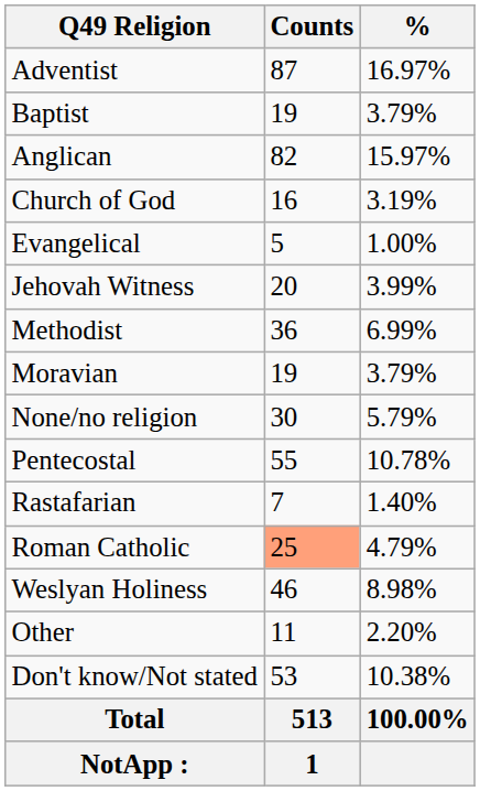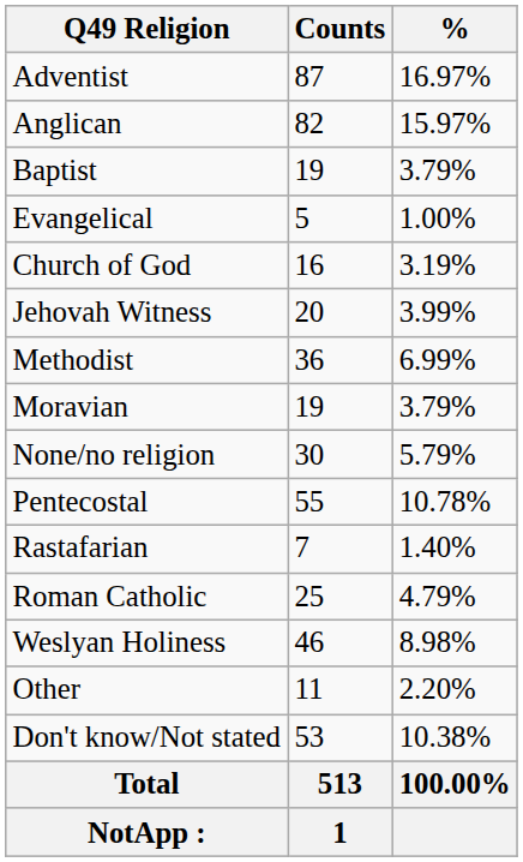rows swapped: Anglican <-> Baptist
rows swapped: Church of God <-> Evangelical
Roman Catholic | Counts: lightsalmon background -> no background
